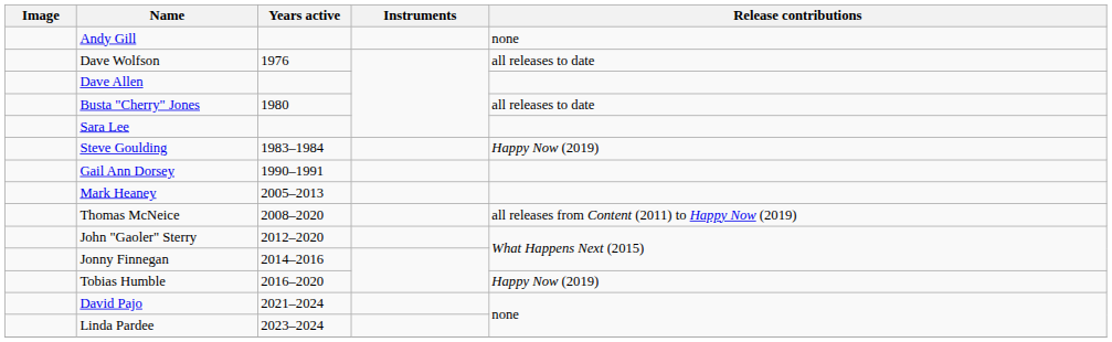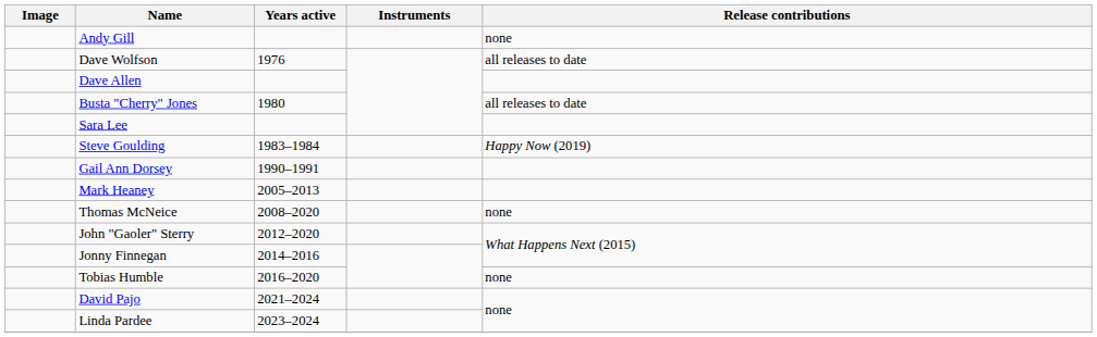Thomas McNeice | Release contributions: all releases from Content (2011) to Happy Now (2019) -> none
Tobias Humble | Release contributions: Happy Now (2019) -> none
